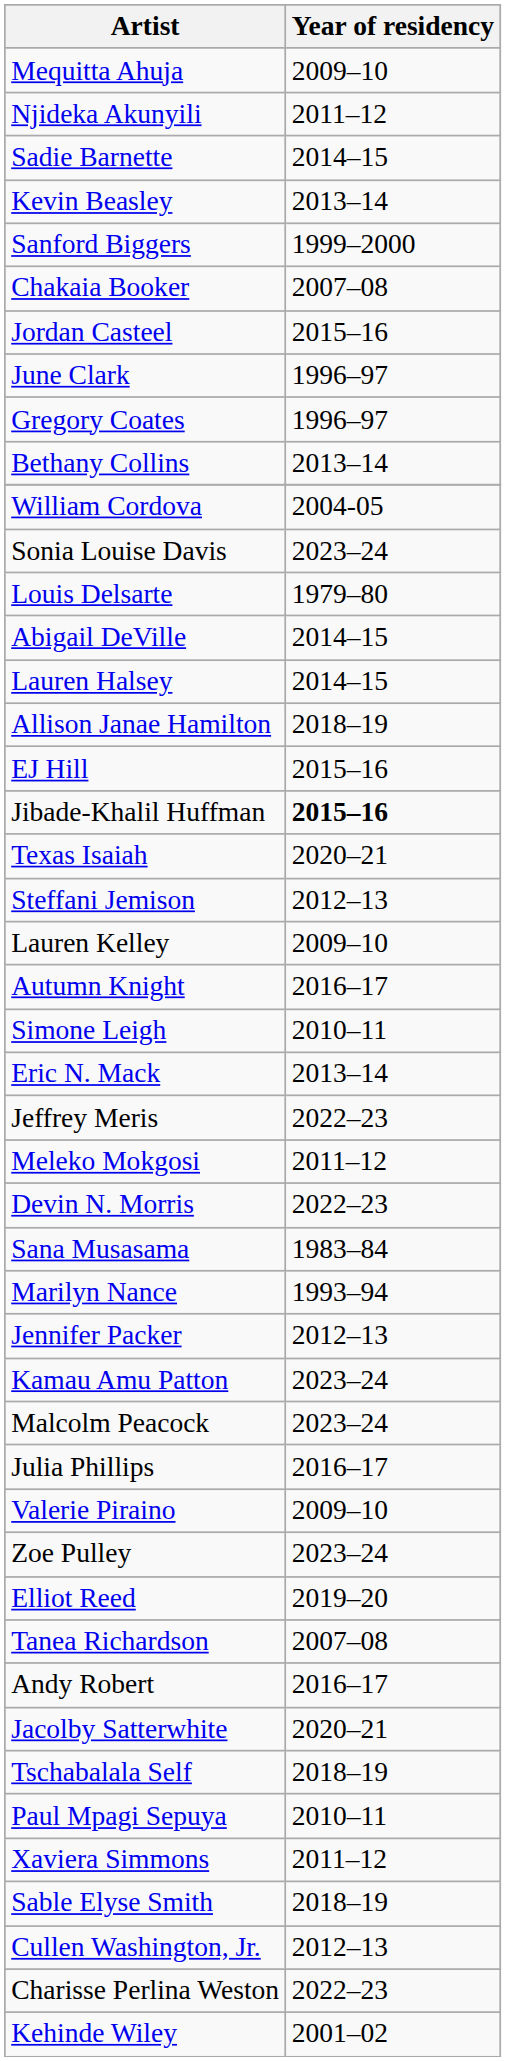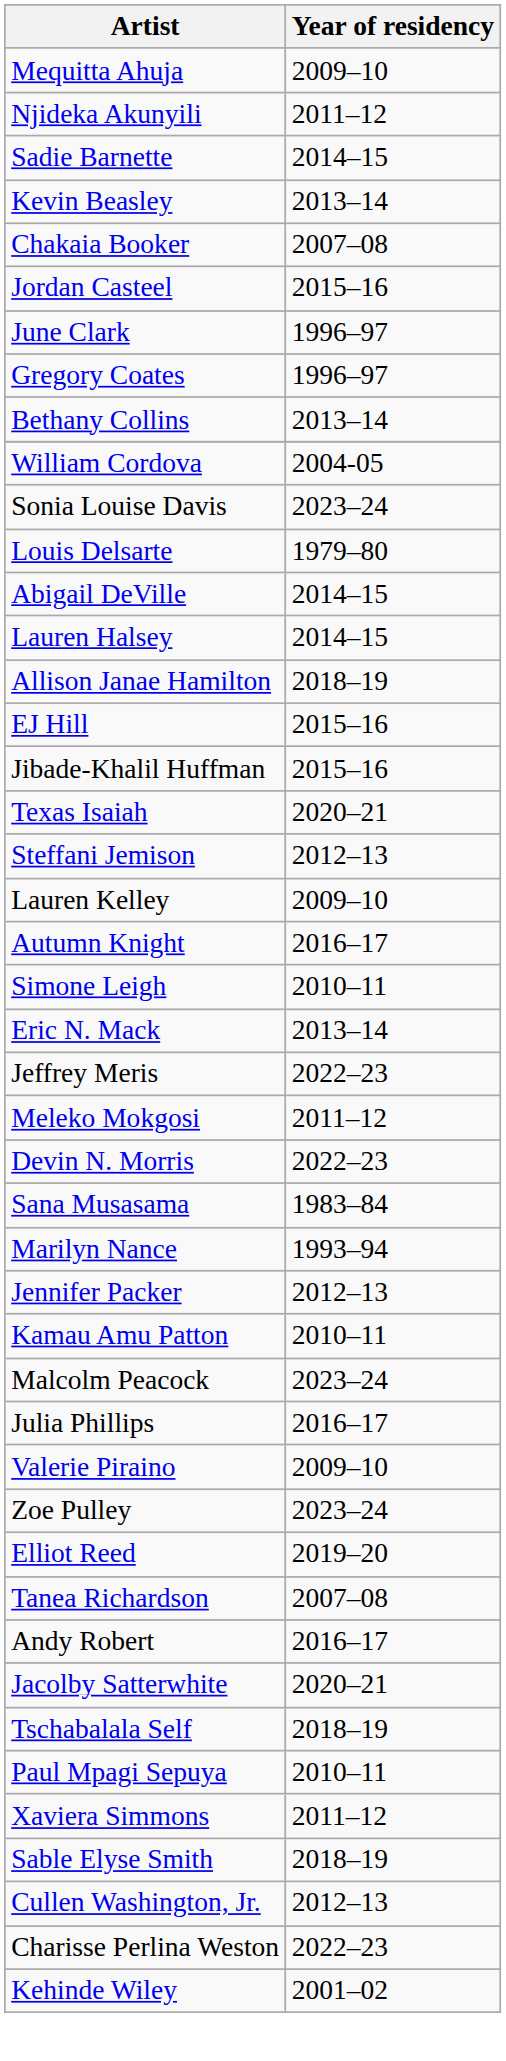- row: Sanford Biggers | 1999–2000
Jibade-Khalil Huffman | Year of residency: bold -> normal
Kamau Amu Patton | Year of residency: 2023–24 -> 2010–11
